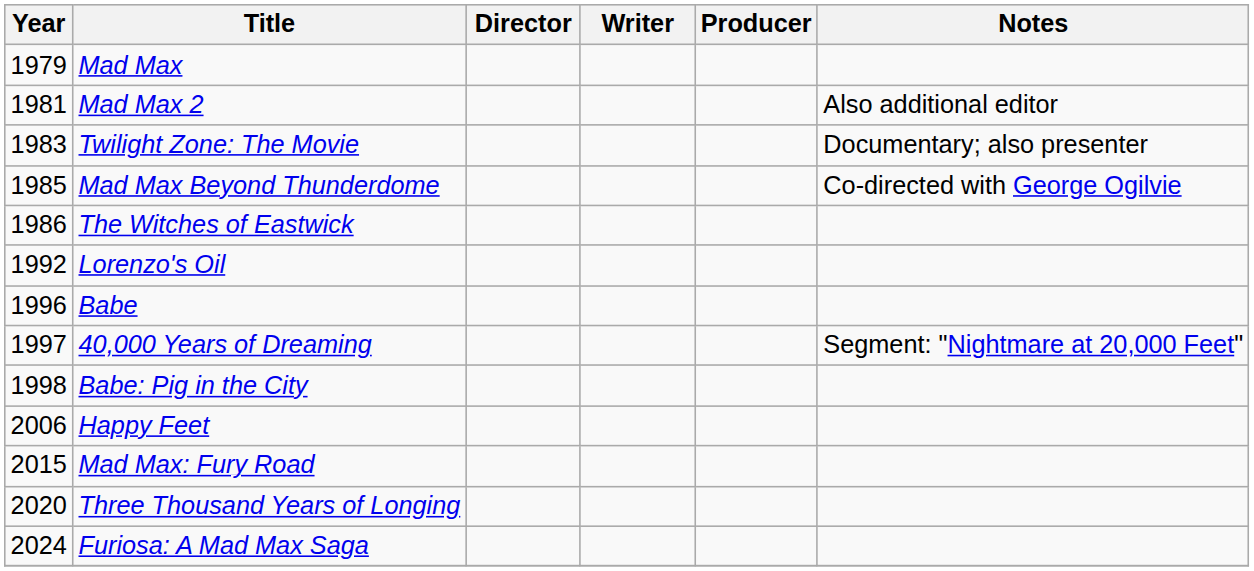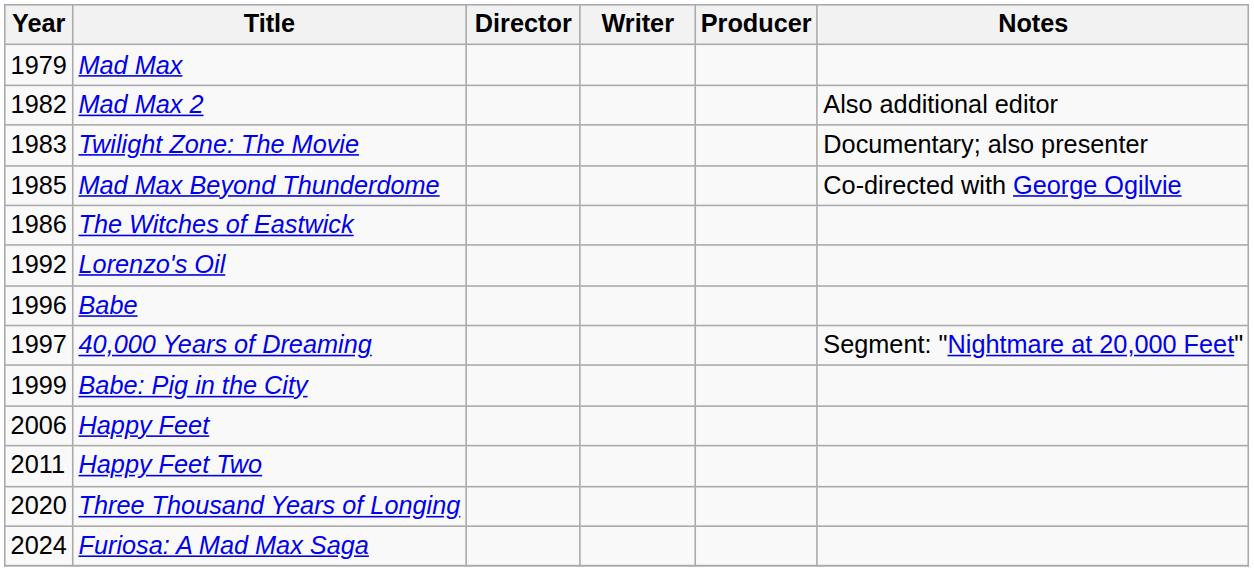Mad Max 2 | Year: 1981 -> 1982
Babe: Pig in the City | Year: 1998 -> 1999
+ row: 2011 | Happy Feet Two
- row: 2015 | Mad Max: Fury Road
